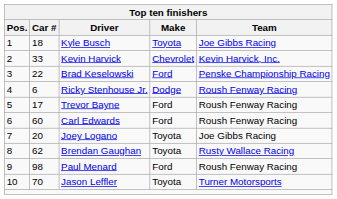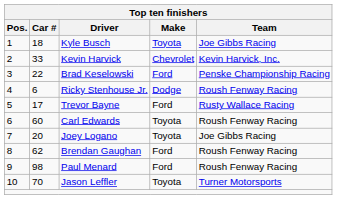Trevor Bayne | Team: Roush Fenway Racing -> Rusty Wallace Racing
Carl Edwards | Make: Ford -> Toyota
Brendan Gaughan | Make: Toyota -> Ford
Brendan Gaughan | Team: Rusty Wallace Racing -> Roush Fenway Racing
